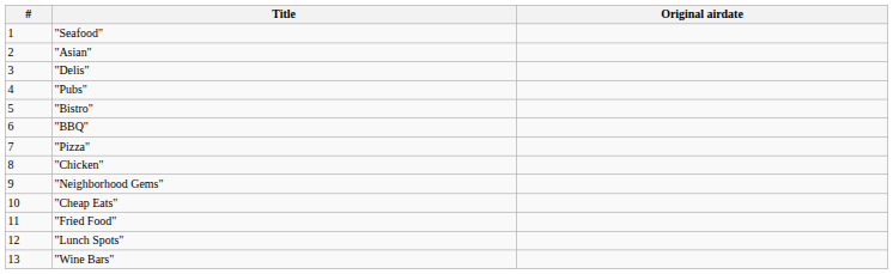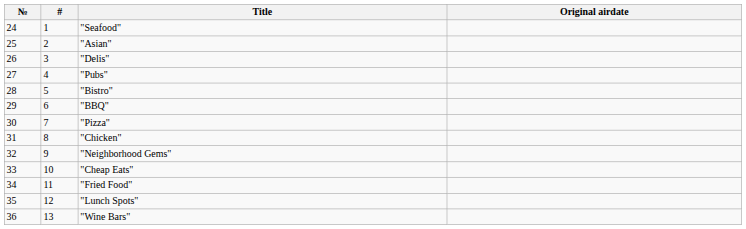+ column: № | 24 | 25 | 26 | 27 | 28 | 29 | 30 | 31 | 32 | 33 | 34 | 35 | 36
